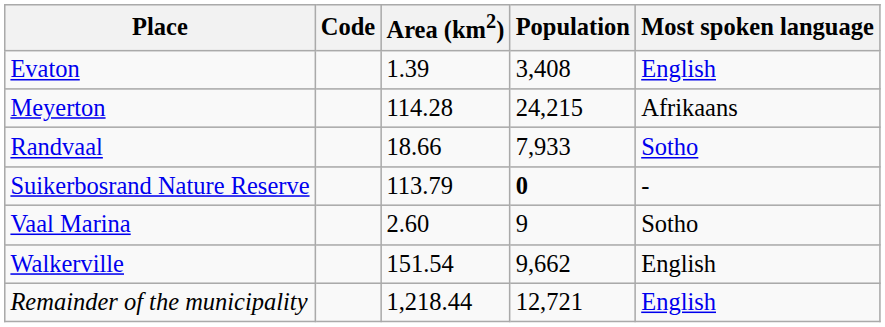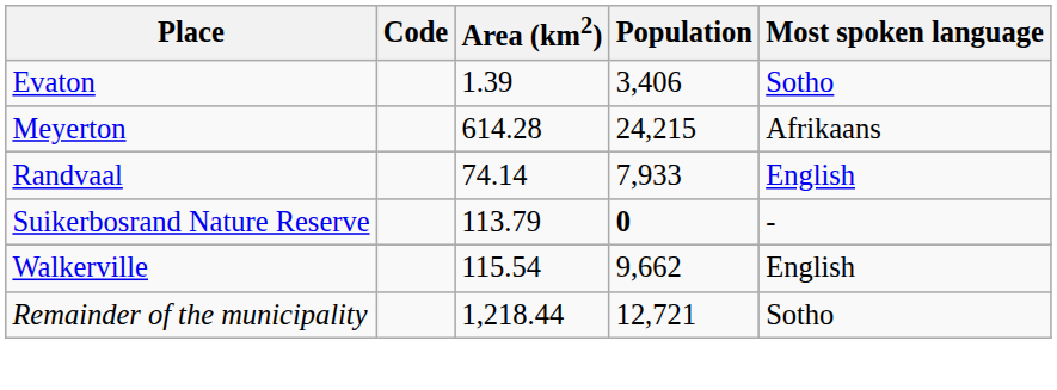Evaton | Population: 3,408 -> 3,406
Evaton | Most spoken language: English -> Sotho
Meyerton | Area (km2): 114.28 -> 614.28
Randvaal | Area (km2): 18.66 -> 74.14
Randvaal | Most spoken language: Sotho -> English
- row: Vaal Marina | 2.60 | 9 | Sotho
Walkerville | Area (km2): 151.54 -> 115.54
Remainder of the municipality | Most spoken language: English -> Sotho
